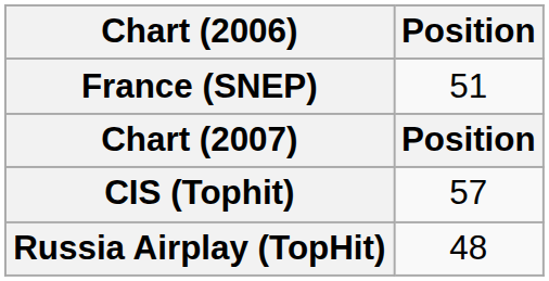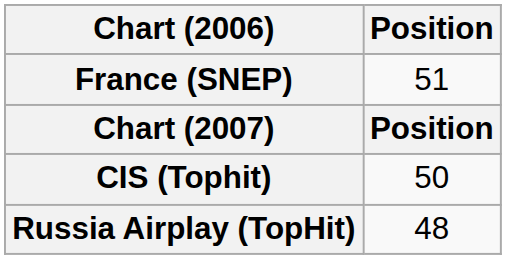CIS (Tophit) | Position: 57 -> 50
